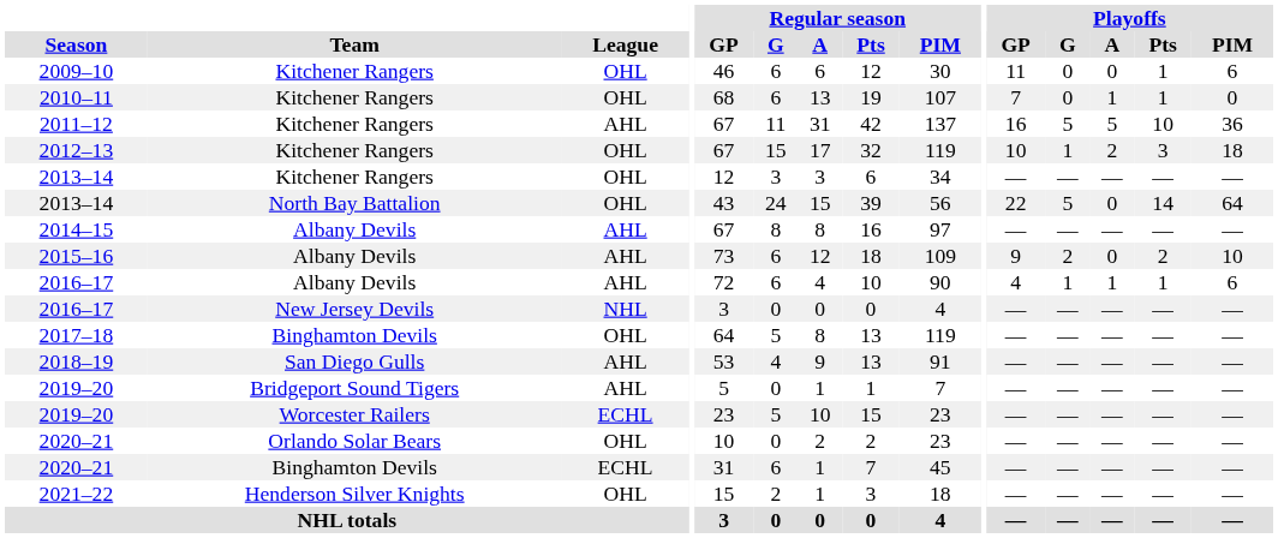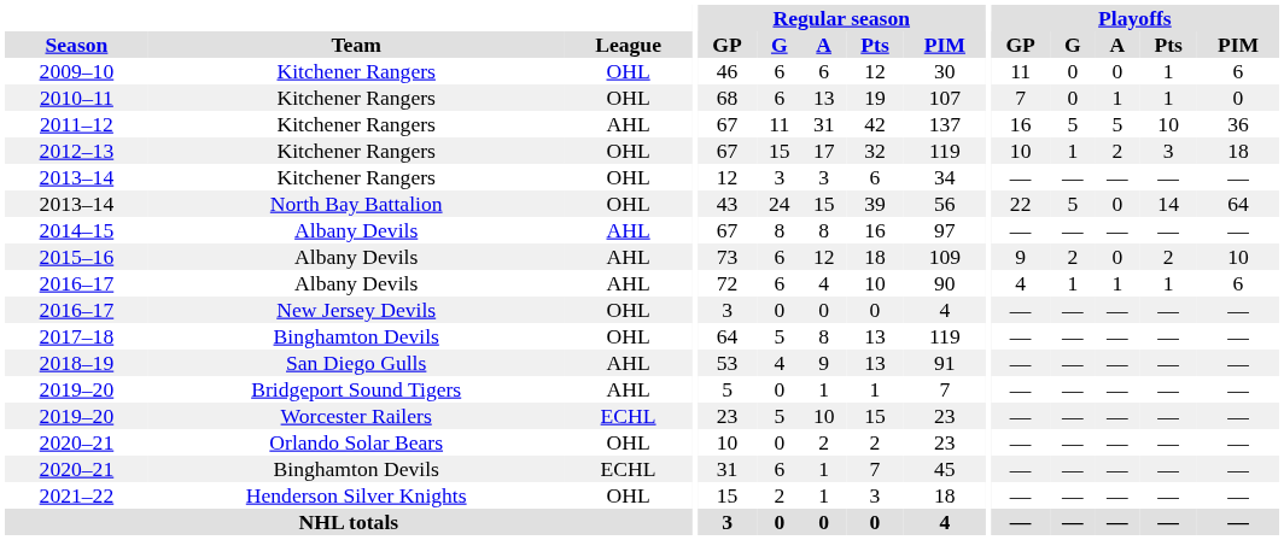2016–17 / New Jersey Devils | League: NHL -> OHL
